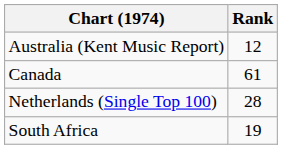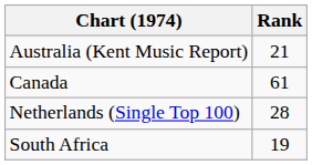Australia (Kent Music Report) | Rank: 12 -> 21
